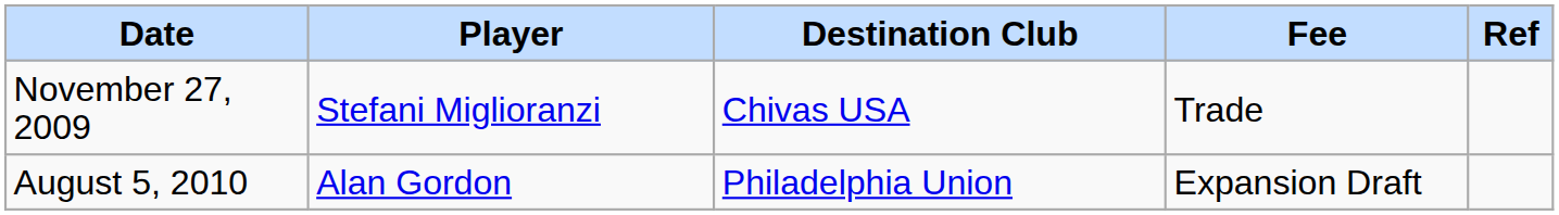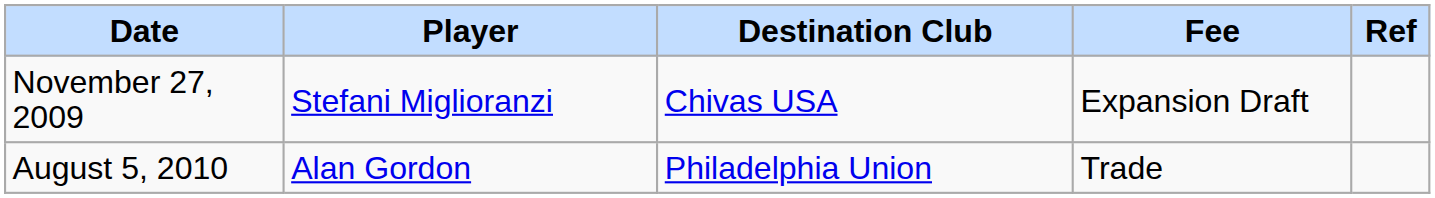November 27, 2009 | Fee: Trade -> Expansion Draft
August 5, 2010 | Fee: Expansion Draft -> Trade
